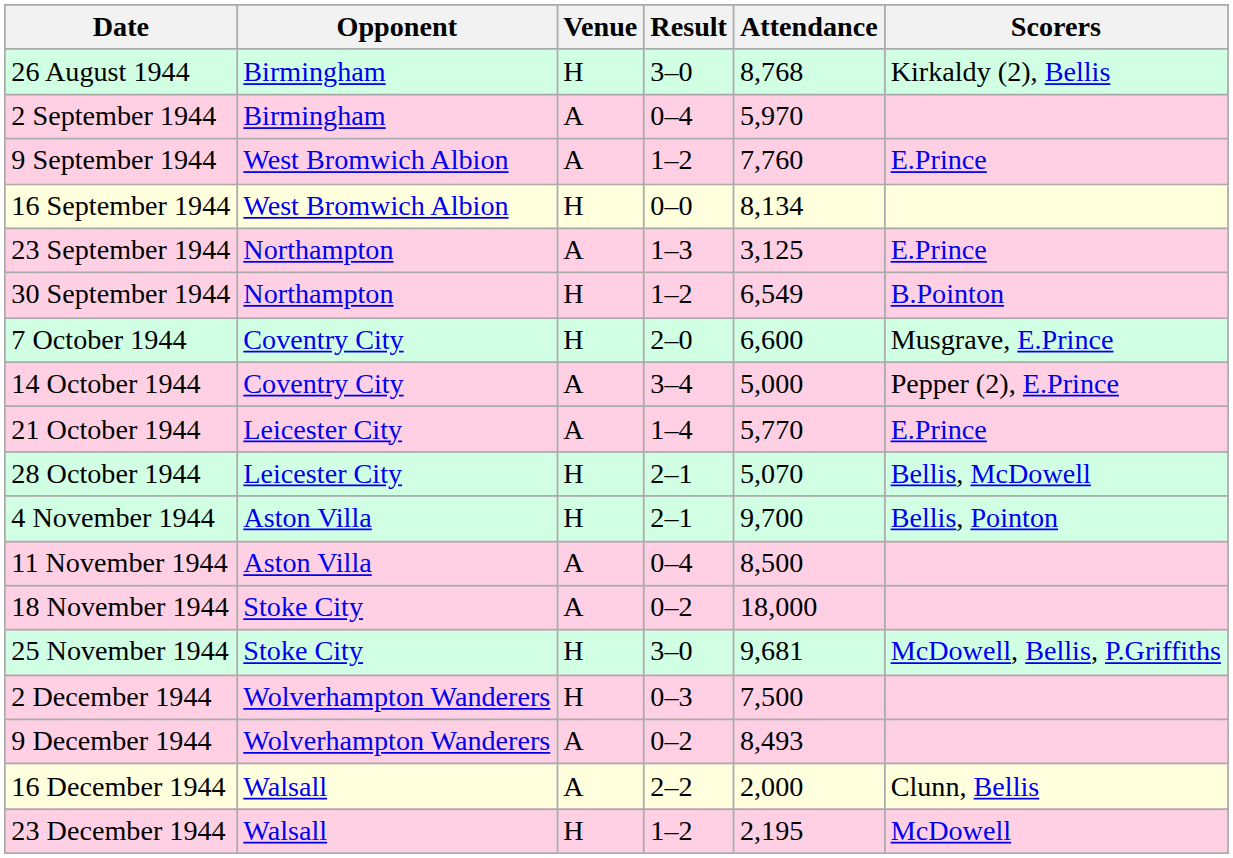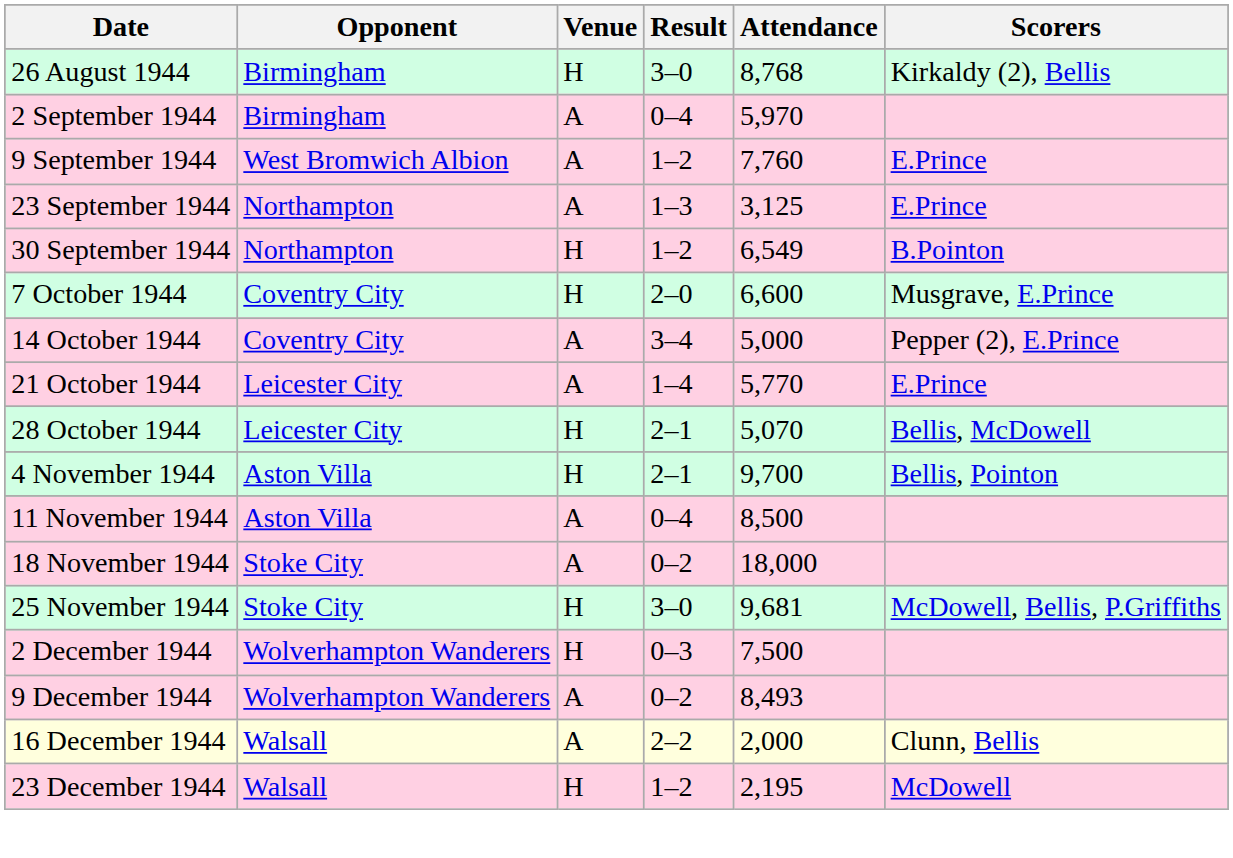- row: 16 September 1944 | West Bromwich Albion | H | 0–0 | 8,134
